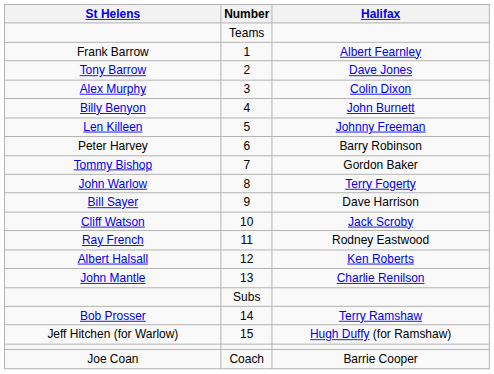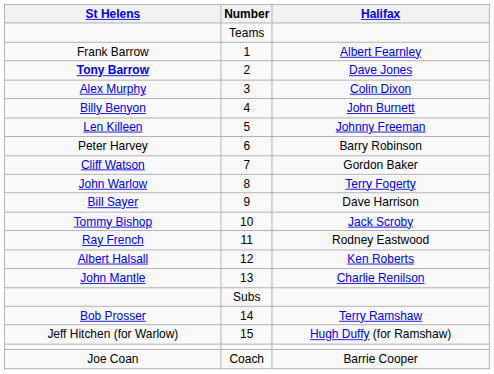2 | St Helens: normal -> bold
7 | St Helens: Tommy Bishop -> Cliff Watson
10 | St Helens: Cliff Watson -> Tommy Bishop
